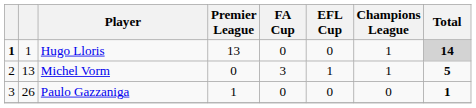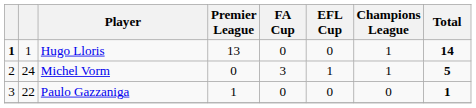Hugo Lloris | Total: lightgrey background -> no background
Michel Vorm | column 2: 13 -> 24
Paulo Gazzaniga | column 2: 26 -> 22
